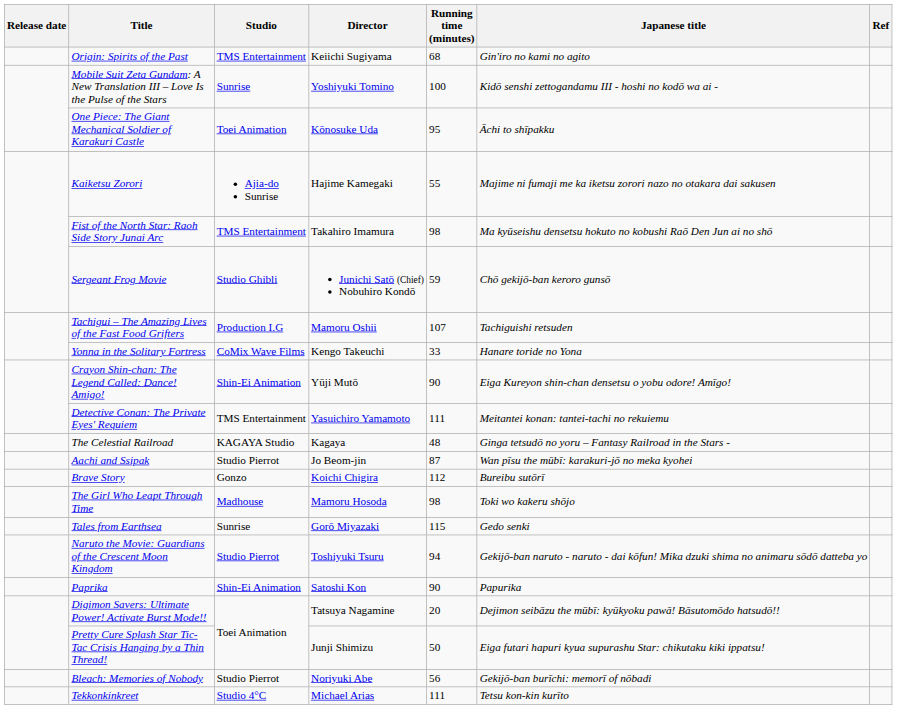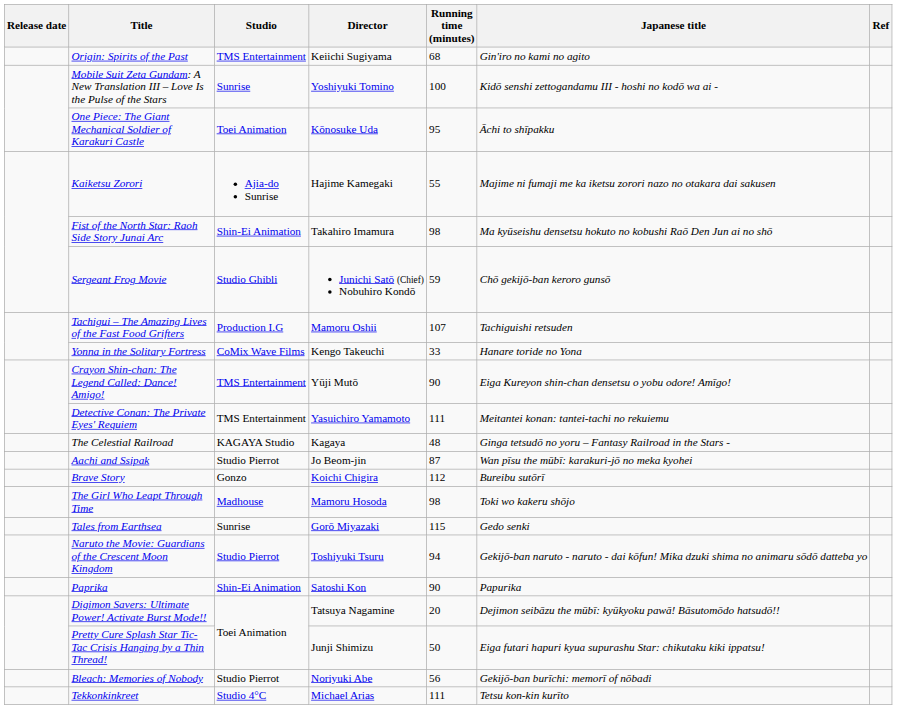Fist of the North Star: Raoh Side Story Junai Arc | Studio: TMS Entertainment -> Shin-Ei Animation
Crayon Shin-chan: The Legend Called: Dance! Amigo! | Studio: Shin-Ei Animation -> TMS Entertainment
